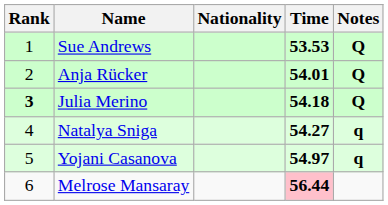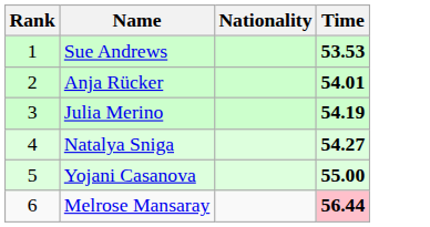- column: Notes | Q | Q | Q | q | q
Julia Merino | Rank: bold -> normal
Julia Merino | Time: 54.18 -> 54.19
Yojani Casanova | Time: 54.97 -> 55.00
